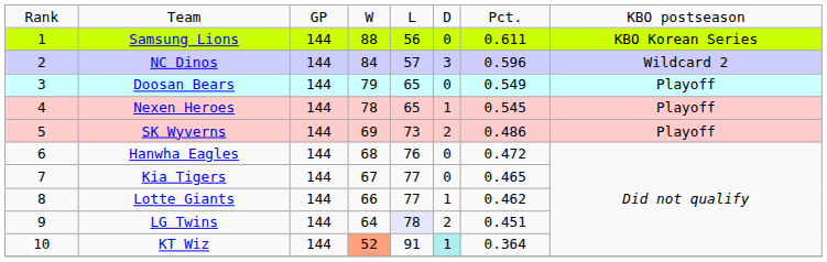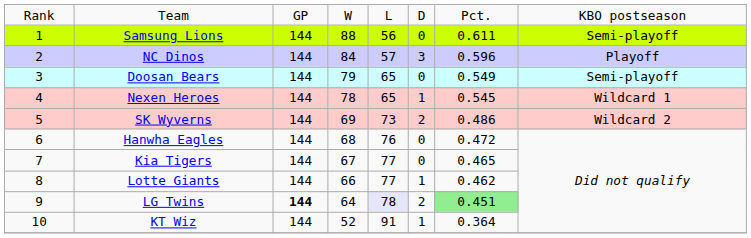Samsung Lions | column 8: KBO Korean Series -> Semi-playoff
NC Dinos | column 8: Wildcard 2 -> Playoff
Doosan Bears | column 8: Playoff -> Semi-playoff
Nexen Heroes | column 8: Playoff -> Wildcard 1
SK Wyverns | column 8: Playoff -> Wildcard 2
LG Twins | column 3: normal -> bold
LG Twins | column 7: no background -> lightgreen background
KT Wiz | column 4: lightsalmon background -> no background
KT Wiz | column 6: paleturquoise background -> no background
